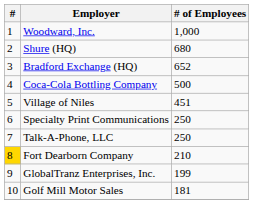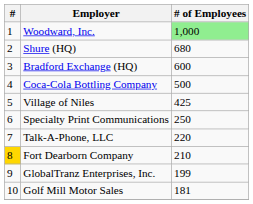Woodward, Inc. | # of Employees: no background -> lightgreen background
Bradford Exchange (HQ) | # of Employees: 652 -> 600
Village of Niles | # of Employees: 451 -> 425
Talk-A-Phone, LLC | # of Employees: 250 -> 220
